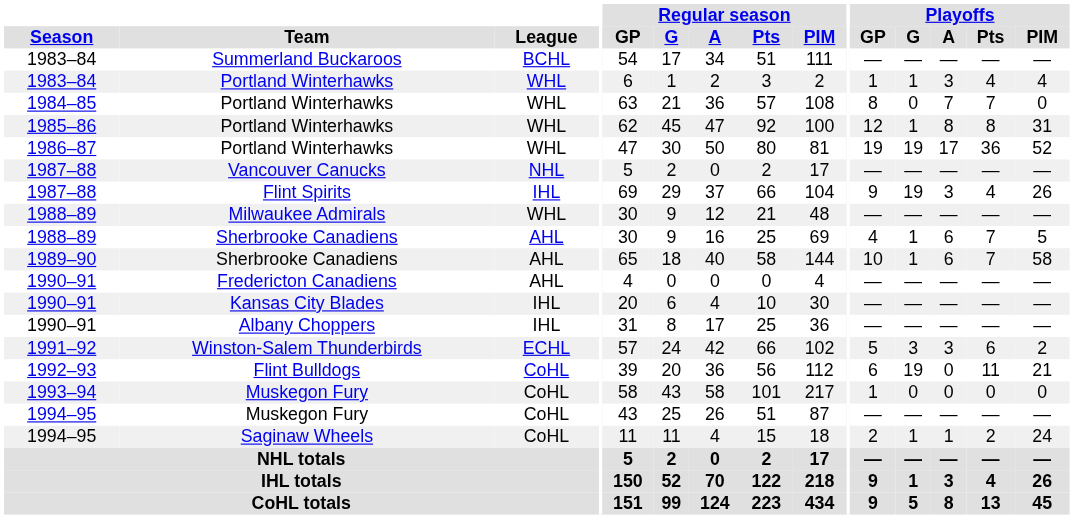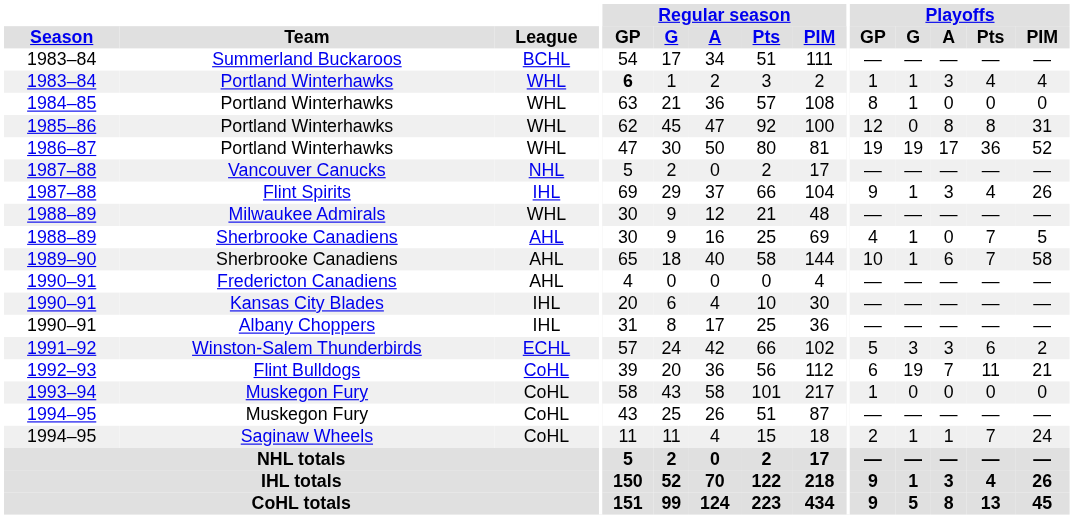1983–84 / Portland Winterhawks | Regular season / GP: normal -> bold
1984–85 / Portland Winterhawks | Playoffs / G: 0 -> 1
1984–85 / Portland Winterhawks | Playoffs / A: 7 -> 0
1984–85 / Portland Winterhawks | Playoffs / Pts: 7 -> 0
1985–86 / Portland Winterhawks | Playoffs / G: 1 -> 0
Flint Spirits | Playoffs / G: 19 -> 1
1988–89 / Sherbrooke Canadiens | Playoffs / A: 6 -> 0
Flint Bulldogs | Playoffs / A: 0 -> 7
Saginaw Wheels | Playoffs / Pts: 2 -> 7
